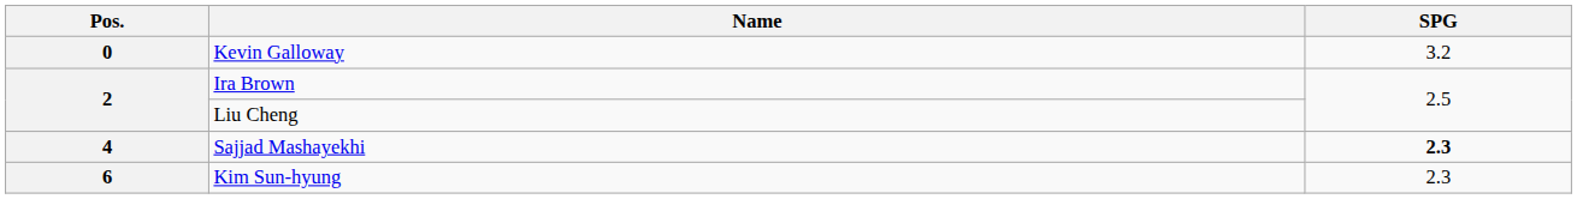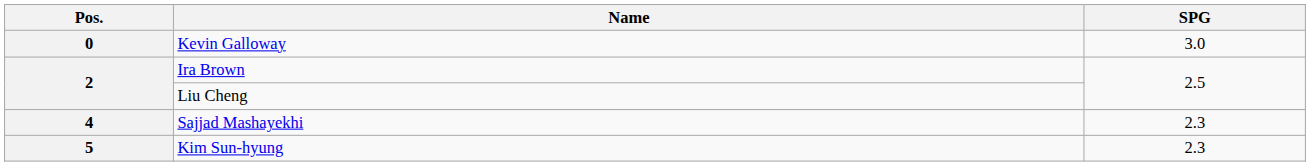Kevin Galloway | SPG: 3.2 -> 3.0
Sajjad Mashayekhi | SPG: bold -> normal
Kim Sun-hyung | Pos.: 6 -> 5
